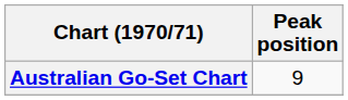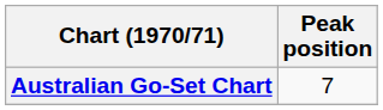Australian Go-Set Chart | Peak position: 9 -> 7
